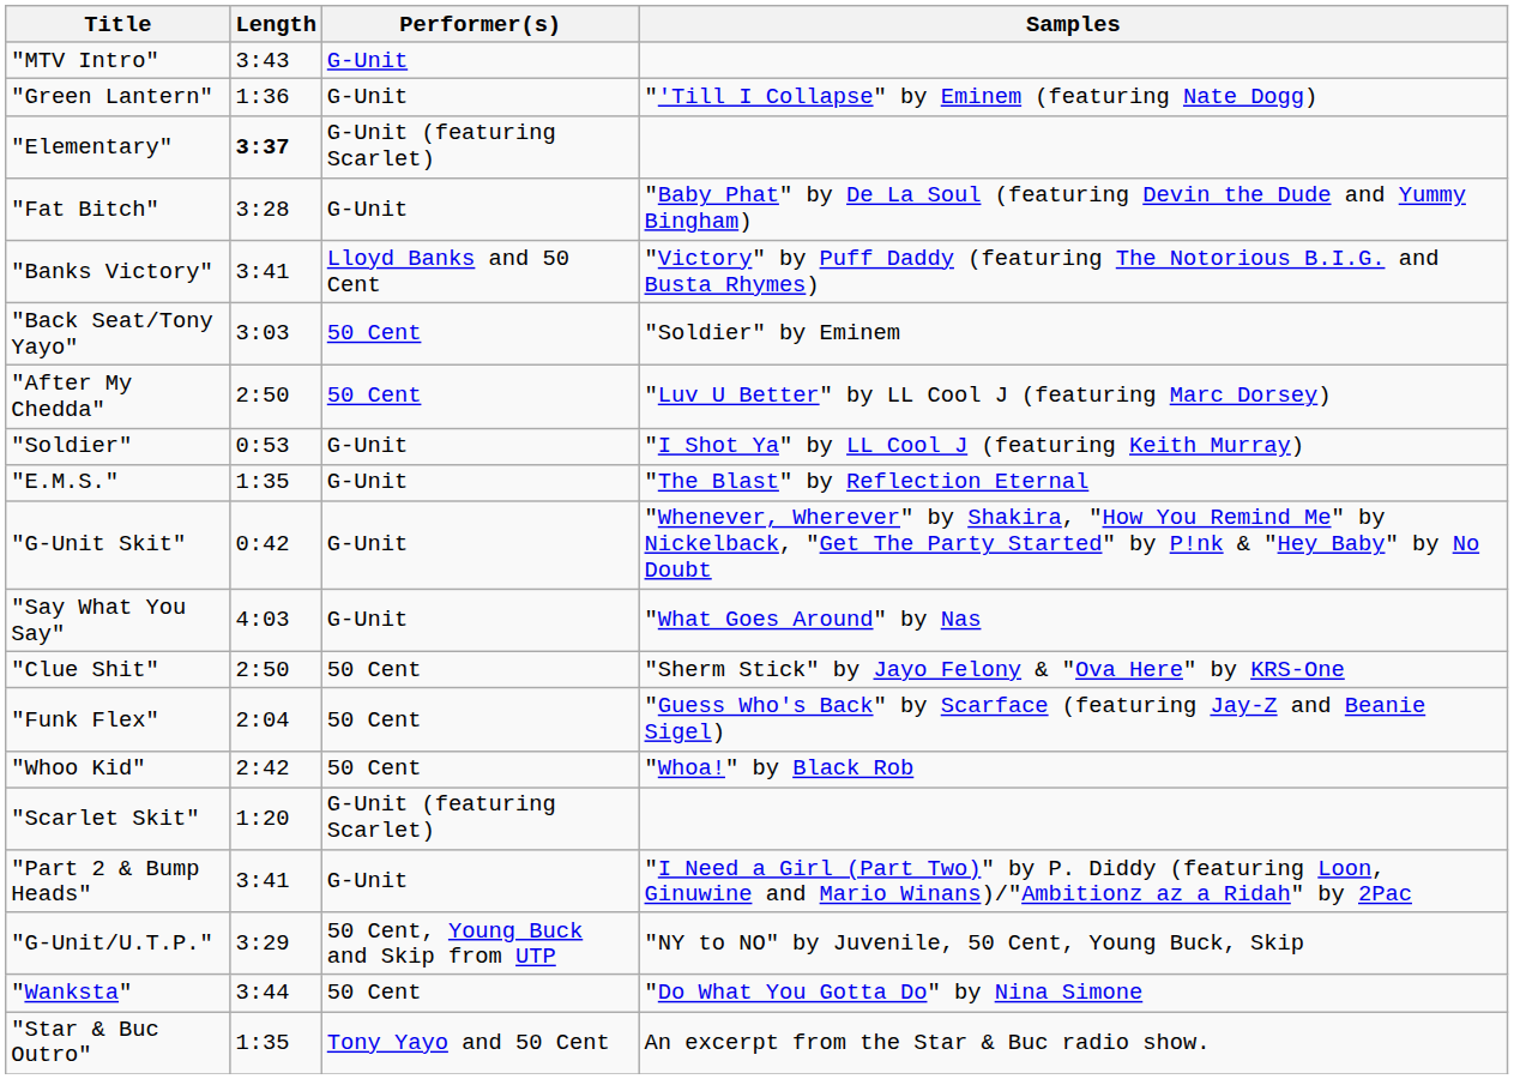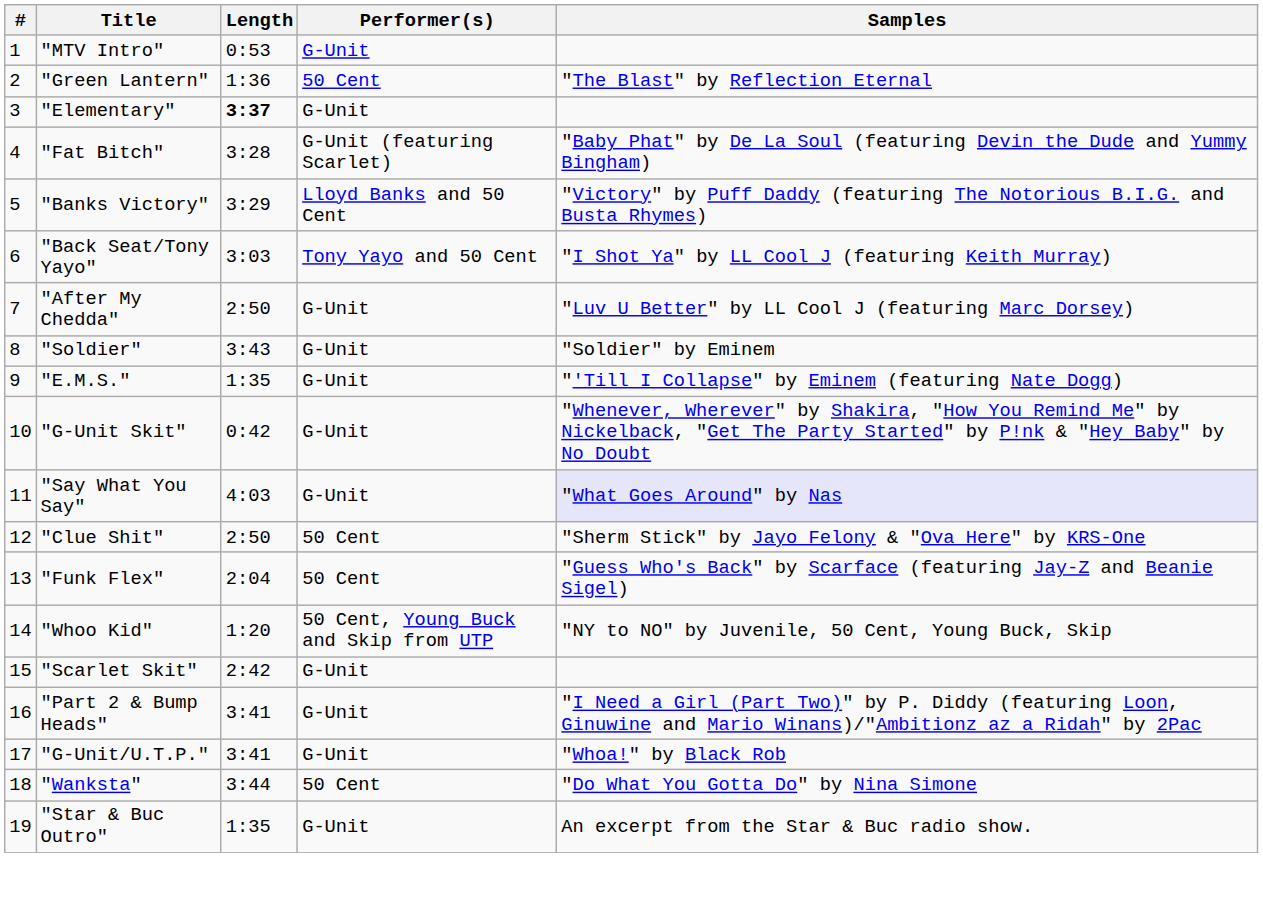+ column: # | 1 | 2 | 3 | 4 | 5 | 6 | 7 | 8 | 9 | 10 | 11 | 12 | 13 | 14 | 15 | 16 | 17 | 18 | 19
"MTV Intro" | Length: 3:43 -> 0:53
"Green Lantern" | Performer(s): G-Unit -> 50 Cent
"Green Lantern" | Samples: "'Till I Collapse" by Eminem (featuring Nate Dogg) -> "The Blast" by Reflection Eternal
"Elementary" | Performer(s): G-Unit (featuring Scarlet) -> G-Unit
"Fat Bitch" | Performer(s): G-Unit -> G-Unit (featuring Scarlet)
"Banks Victory" | Length: 3:41 -> 3:29
"Back Seat/Tony Yayo" | Performer(s): 50 Cent -> Tony Yayo and 50 Cent
"Back Seat/Tony Yayo" | Samples: "Soldier" by Eminem -> "I Shot Ya" by LL Cool J (featuring Keith Murray)
"After My Chedda" | Performer(s): 50 Cent -> G-Unit
"Soldier" | Length: 0:53 -> 3:43
"Soldier" | Samples: "I Shot Ya" by LL Cool J (featuring Keith Murray) -> "Soldier" by Eminem
"E.M.S." | Samples: "The Blast" by Reflection Eternal -> "'Till I Collapse" by Eminem (featuring Nate Dogg)
"Say What You Say" | Samples: no background -> lavender background
"Whoo Kid" | Length: 2:42 -> 1:20
"Whoo Kid" | Performer(s): 50 Cent -> 50 Cent, Young Buck and Skip from UTP
"Whoo Kid" | Samples: "Whoa!" by Black Rob -> "NY to NO" by Juvenile, 50 Cent, Young Buck, Skip
"Scarlet Skit" | Length: 1:20 -> 2:42
"Scarlet Skit" | Performer(s): G-Unit (featuring Scarlet) -> G-Unit
"G-Unit/U.T.P." | Length: 3:29 -> 3:41
"G-Unit/U.T.P." | Performer(s): 50 Cent, Young Buck and Skip from UTP -> G-Unit
"G-Unit/U.T.P." | Samples: "NY to NO" by Juvenile, 50 Cent, Young Buck, Skip -> "Whoa!" by Black Rob
"Star & Buc Outro" | Performer(s): Tony Yayo and 50 Cent -> G-Unit
